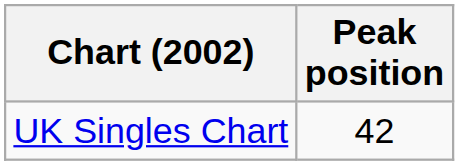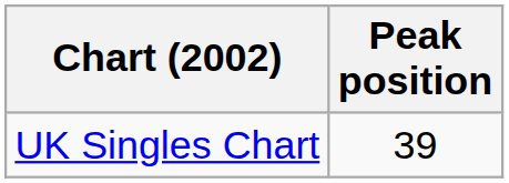UK Singles Chart | Peak position: 42 -> 39
